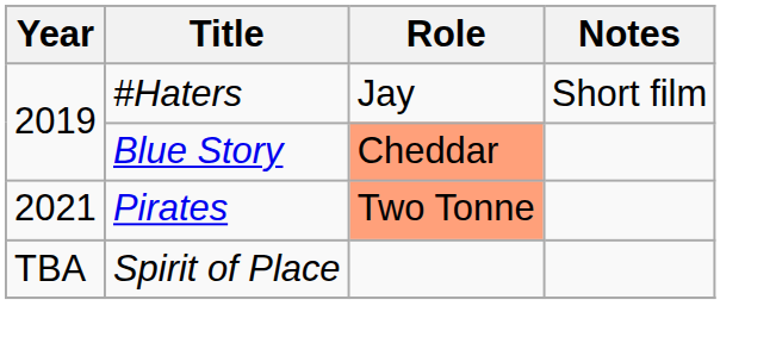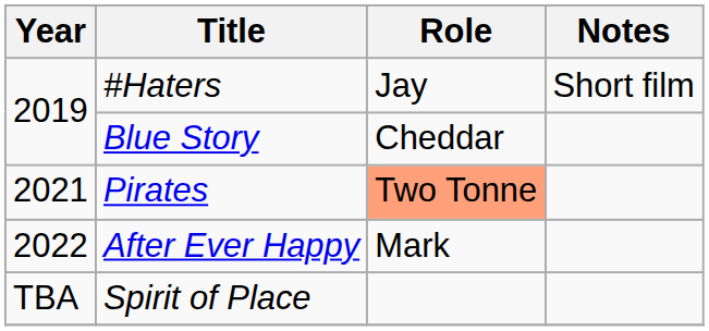Blue Story | Role: lightsalmon background -> no background
+ row: 2022 | After Ever Happy | Mark
